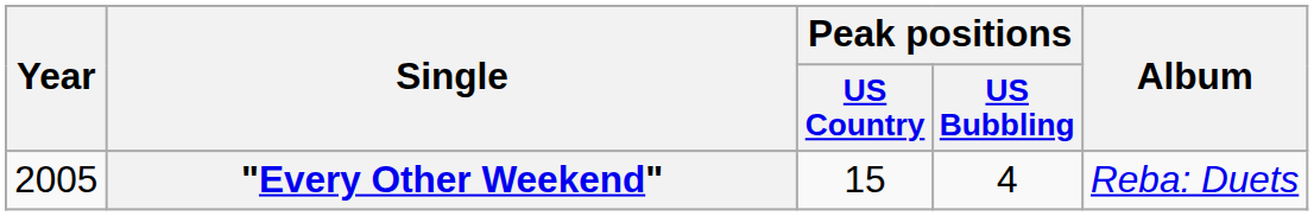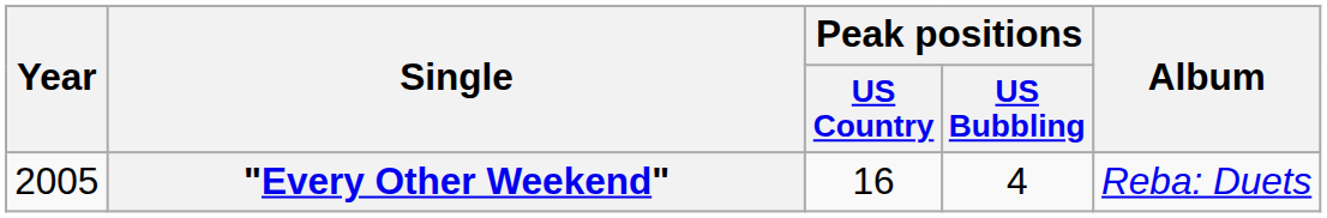"Every Other Weekend" | Peak positions / US Country: 15 -> 16
